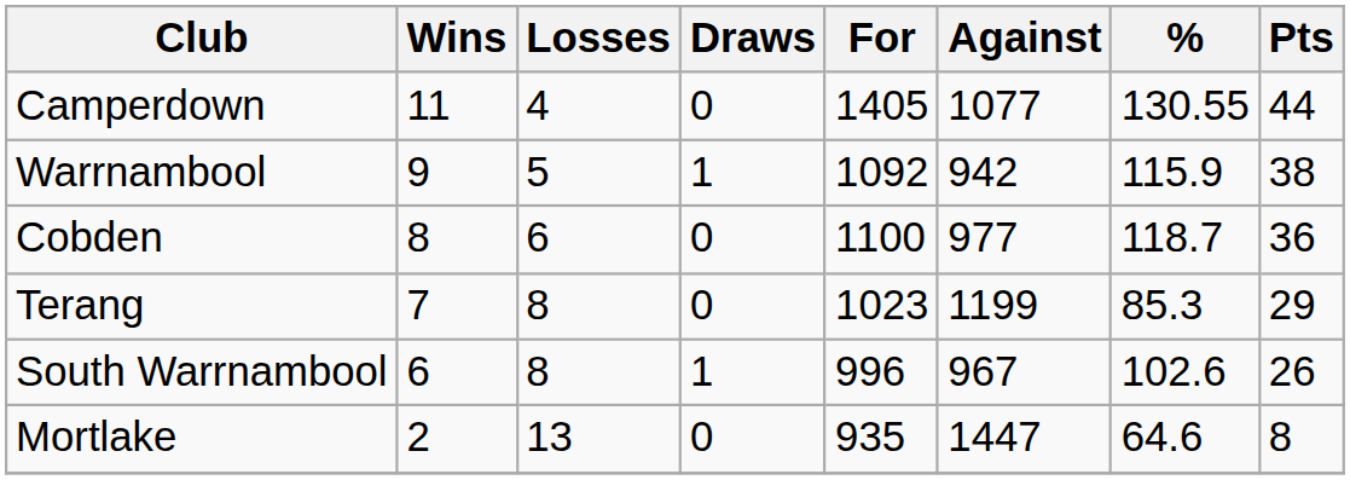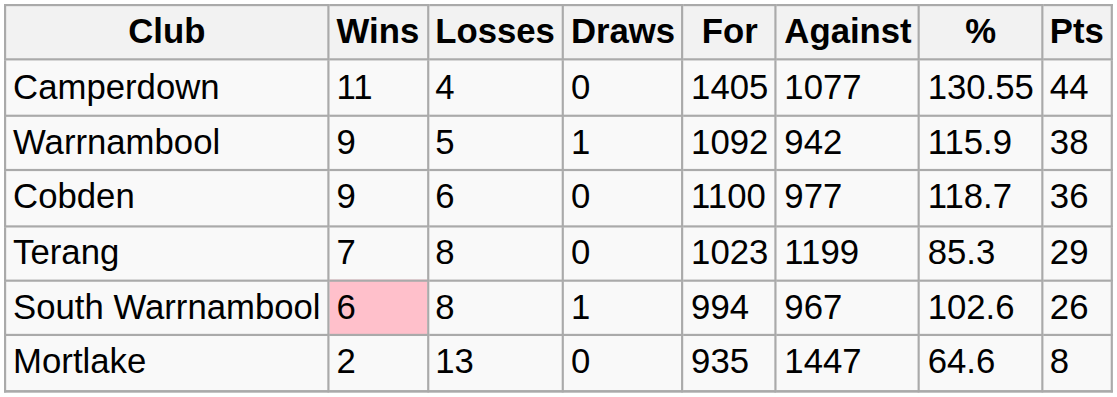Cobden | Wins: 8 -> 9
South Warrnambool | Wins: no background -> pink background
South Warrnambool | For: 996 -> 994
